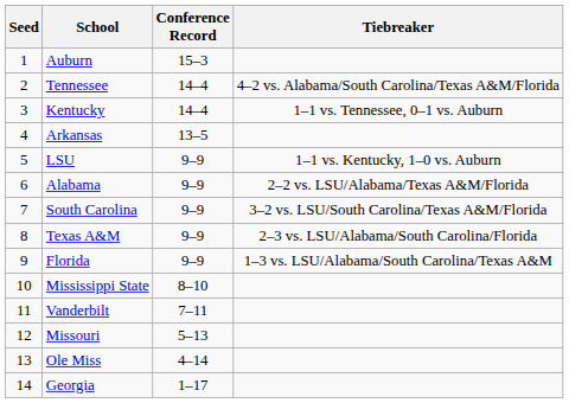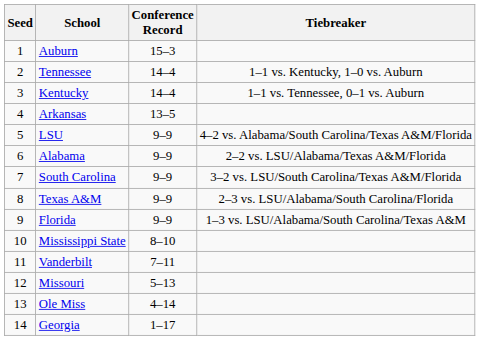Tennessee | Tiebreaker: 4–2 vs. Alabama/South Carolina/Texas A&M/Florida -> 1–1 vs. Kentucky, 1–0 vs. Auburn
LSU | Tiebreaker: 1–1 vs. Kentucky, 1–0 vs. Auburn -> 4–2 vs. Alabama/South Carolina/Texas A&M/Florida
